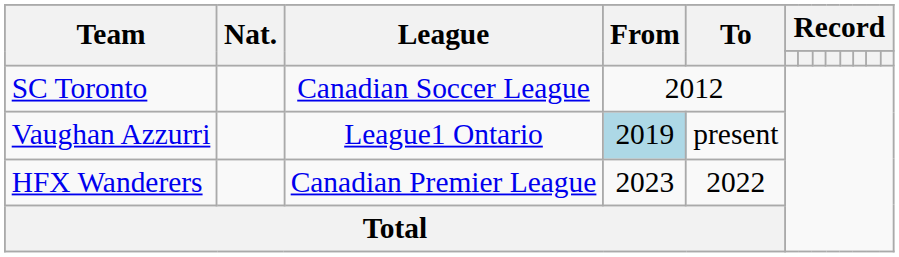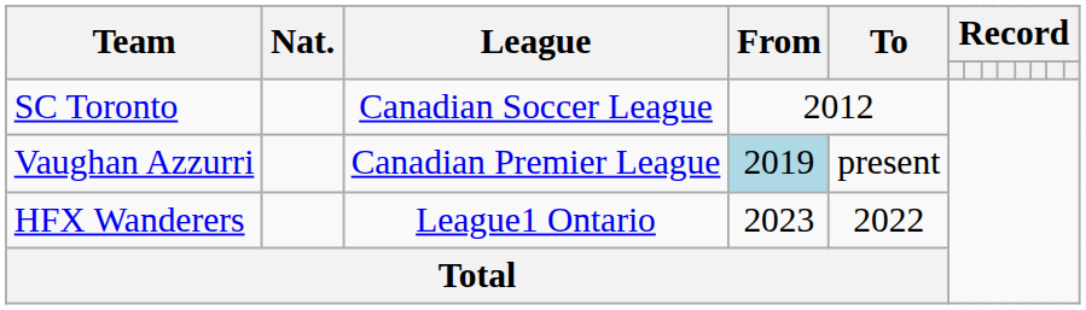Vaughan Azzurri | League: League1 Ontario -> Canadian Premier League
HFX Wanderers | League: Canadian Premier League -> League1 Ontario
